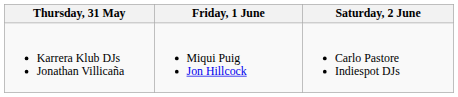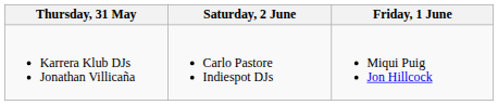columns swapped: Friday, 1 June <-> Saturday, 2 June
